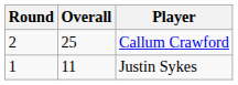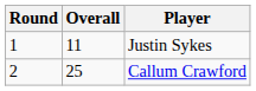rows swapped: Justin Sykes <-> Callum Crawford
